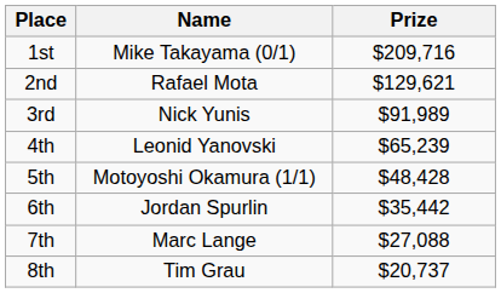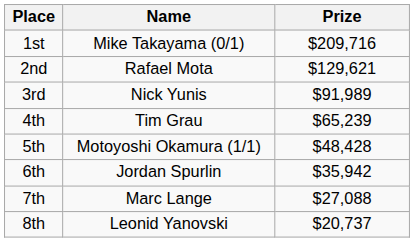4th | Name: Leonid Yanovski -> Tim Grau
6th | Prize: $35,442 -> $35,942
8th | Name: Tim Grau -> Leonid Yanovski
